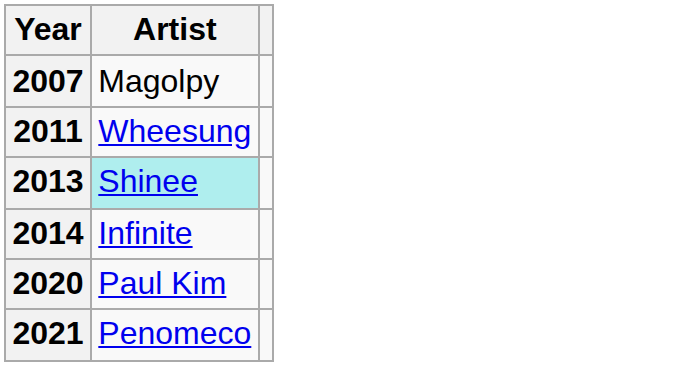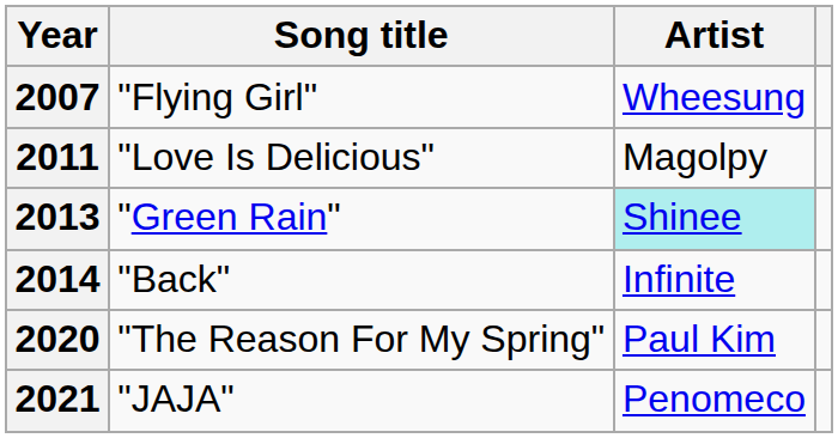+ column: Song title | "Flying Girl" | "Love Is Delicious" | "Green Rain" | "Back" | "The Reason For My Spring" | "JAJA"
2007 | Artist: Magolpy -> Wheesung
2011 | Artist: Wheesung -> Magolpy
